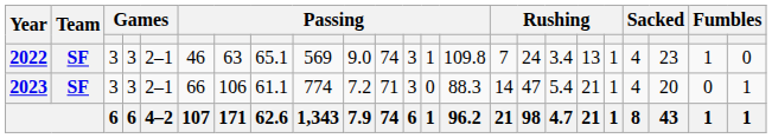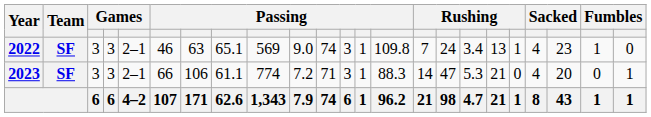2023 | column 13: 0 -> 1
2023 | column 17: 5.4 -> 5.3
2023 | column 19: 1 -> 0
